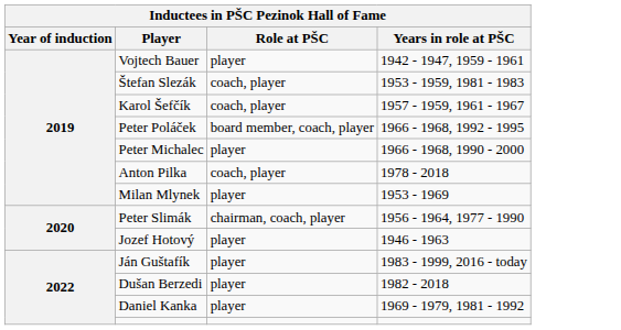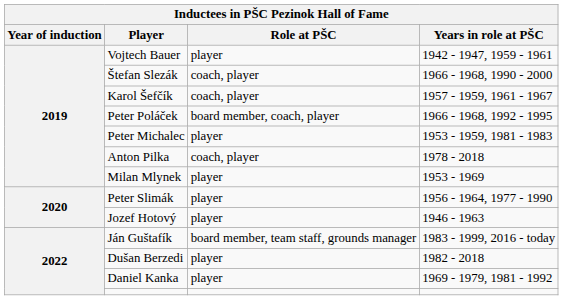Štefan Slezák | Years in role at PŠC: 1953 - 1959, 1981 - 1983 -> 1966 - 1968, 1990 - 2000
Peter Michalec | Years in role at PŠC: 1966 - 1968, 1990 - 2000 -> 1953 - 1959, 1981 - 1983
Peter Slimák | Role at PŠC: chairman, coach, player -> player
Ján Guštafík | Role at PŠC: player -> board member, team staff, grounds manager
